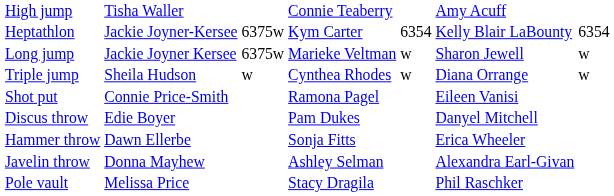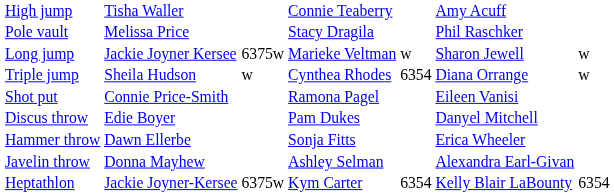rows swapped: Pole vault <-> Heptathlon
Triple jump | column 5: w -> 6354
